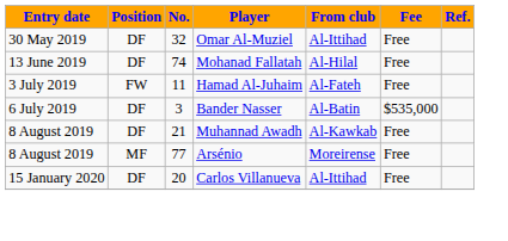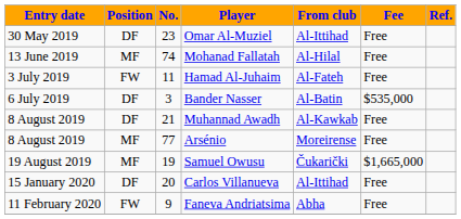Omar Al-Muziel | No.: 32 -> 23
Mohanad Fallatah | Position: DF -> MF
+ row: 19 August 2019 | MF | 19 | Samuel Owusu | Čukarički | $1,665,000
+ row: 11 February 2020 | FW | 9 | Faneva Andriatsima | Abha | Free
